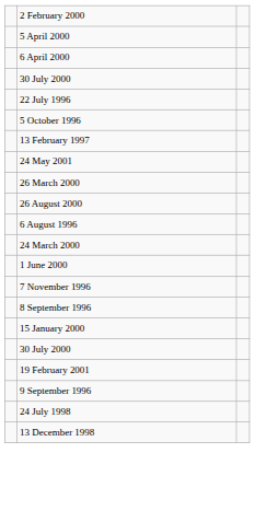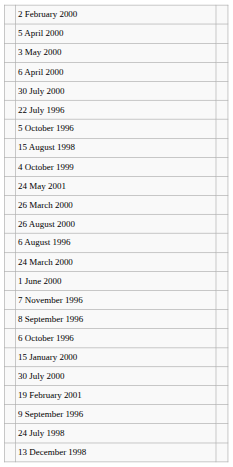+ row: 3 May 2000
- row: 13 February 1997
+ row: 15 August 1998
+ row: 4 October 1999
+ row: 6 October 1996
